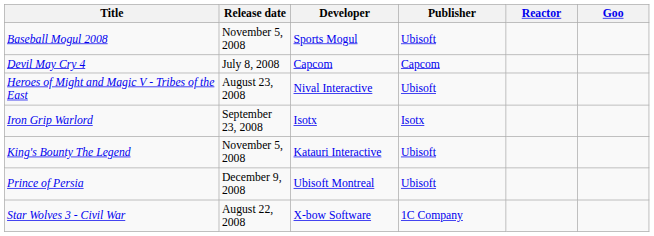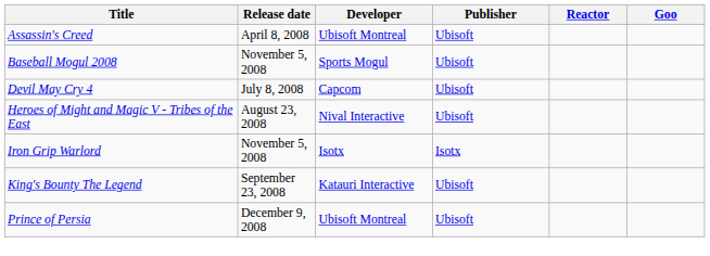+ row: Assassin's Creed | April 8, 2008 | Ubisoft Montreal | Ubisoft
Devil May Cry 4 | Publisher: Capcom -> Ubisoft
Iron Grip Warlord | Release date: September 23, 2008 -> November 5, 2008
King's Bounty The Legend | Release date: November 5, 2008 -> September 23, 2008
- row: Star Wolves 3 - Civil War | August 22, 2008 | X-bow Software | 1C Company
